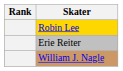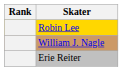rows swapped: Erie Reiter <-> William J. Nagle
